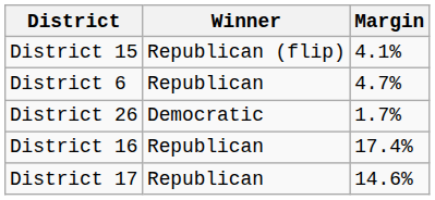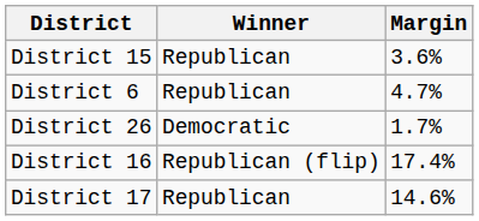District 15 | Winner: Republican (flip) -> Republican
District 15 | Margin: 4.1% -> 3.6%
District 16 | Winner: Republican -> Republican (flip)
